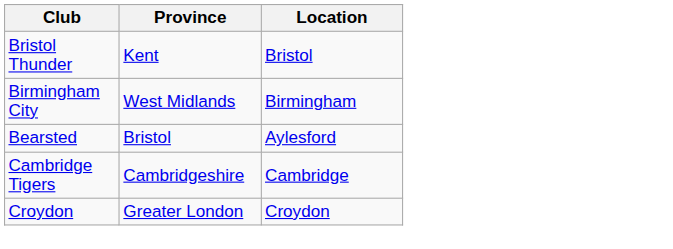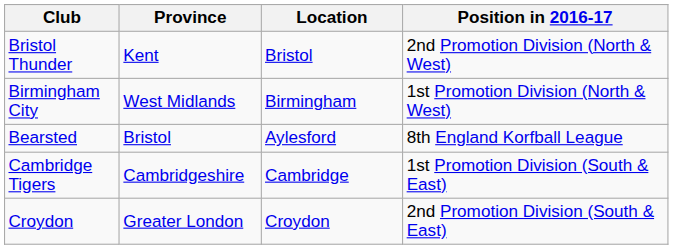+ column: Position in 2016-17 | 2nd Promotion Division (North & West) | 1st Promotion Division (North & West) | 8th England Korfball League | 1st Promotion Division (South & East) | 2nd Promotion Division (South & East)
